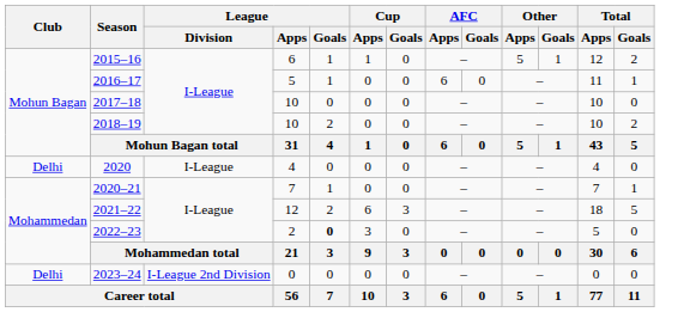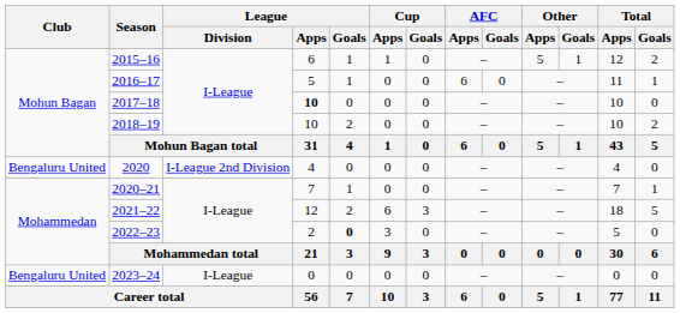2017–18 | League / Apps: normal -> bold
2020 | Club: Delhi -> Bengaluru United
2020 | League / Division: I-League -> I-League 2nd Division
2023–24 | Club: Delhi -> Bengaluru United
2023–24 | League / Division: I-League 2nd Division -> I-League
